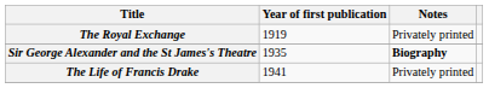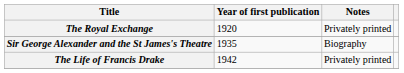The Royal Exchange | Year of first publication: 1919 -> 1920
Sir George Alexander and the St James's Theatre | Notes: bold -> normal
The Life of Francis Drake | Year of first publication: 1941 -> 1942
